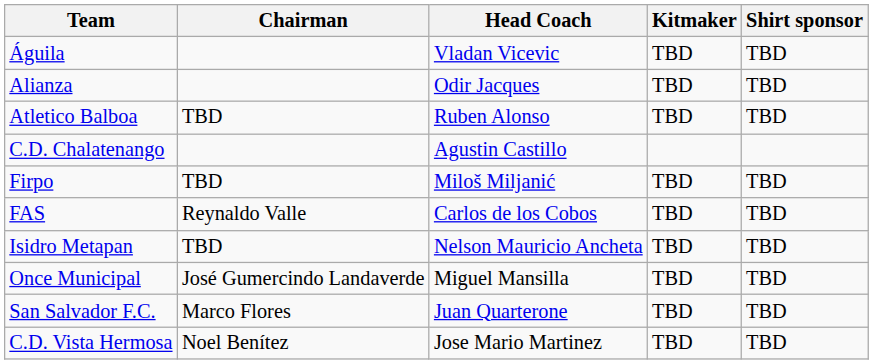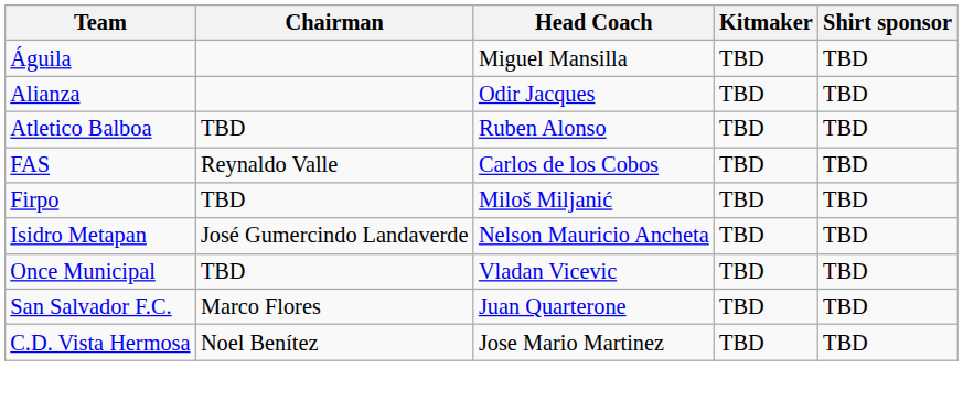Águila | Head Coach: Vladan Vicevic -> Miguel Mansilla
- row: C.D. Chalatenango | Agustin Castillo
rows swapped: FAS <-> Firpo
Isidro Metapan | Chairman: TBD -> José Gumercindo Landaverde
Once Municipal | Chairman: José Gumercindo Landaverde -> TBD
Once Municipal | Head Coach: Miguel Mansilla -> Vladan Vicevic
